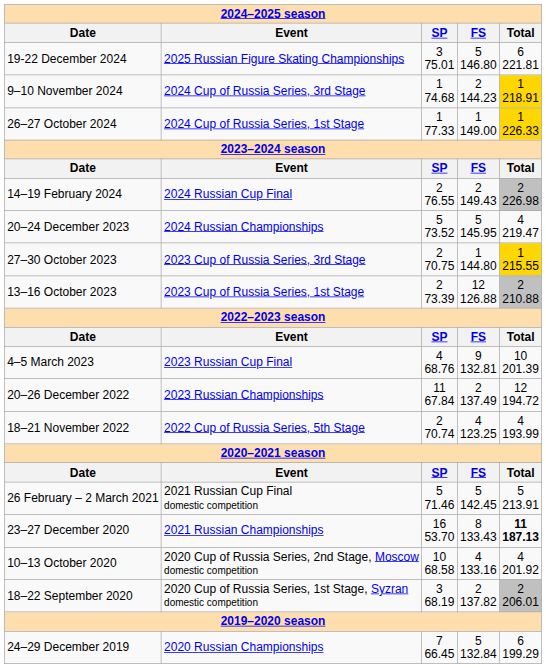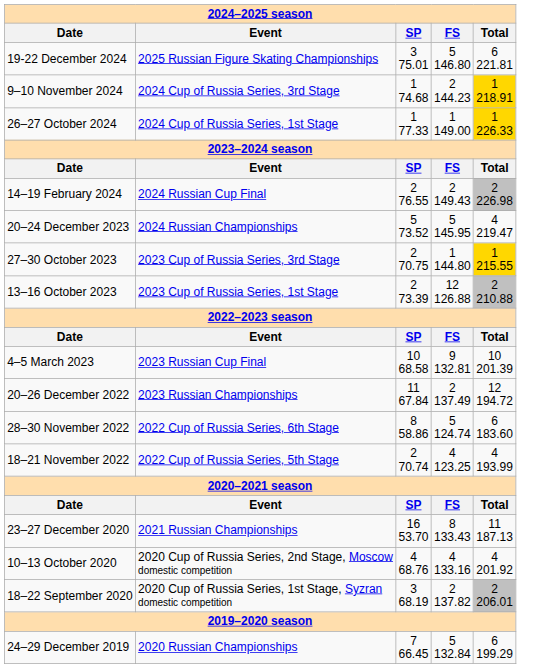4–5 March 2023 | column 3: 4 68.76 -> 10 68.58
+ row: 28–30 November 2022 | 2022 Cup of Russia Series, 6th Stage | 8 58.86 | 5 124.74 | 6 183.60
- row: 26 February – 2 March 2021 | 2021 Russian Cup Final domestic competition | 5 71.46 | 5 142.45 | 5 213.91
23–27 December 2020 | column 5: bold -> normal
10–13 October 2020 | column 3: 10 68.58 -> 4 68.76
